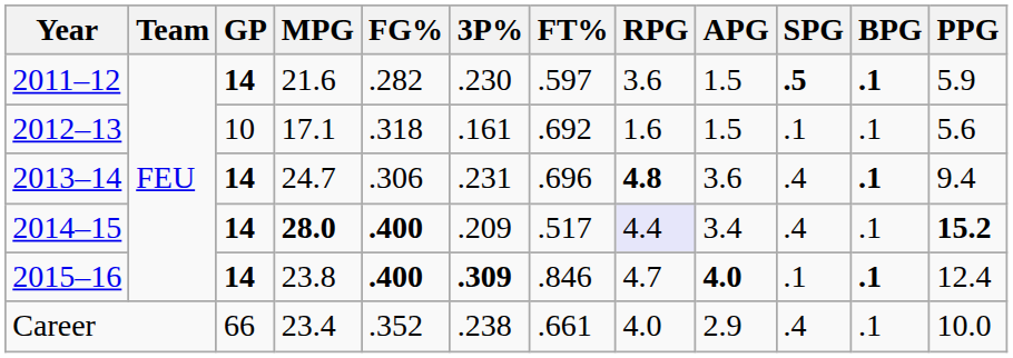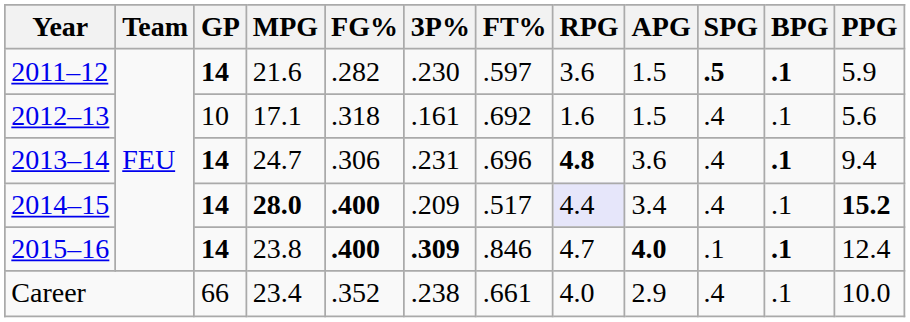2012–13 | SPG: .1 -> .4
